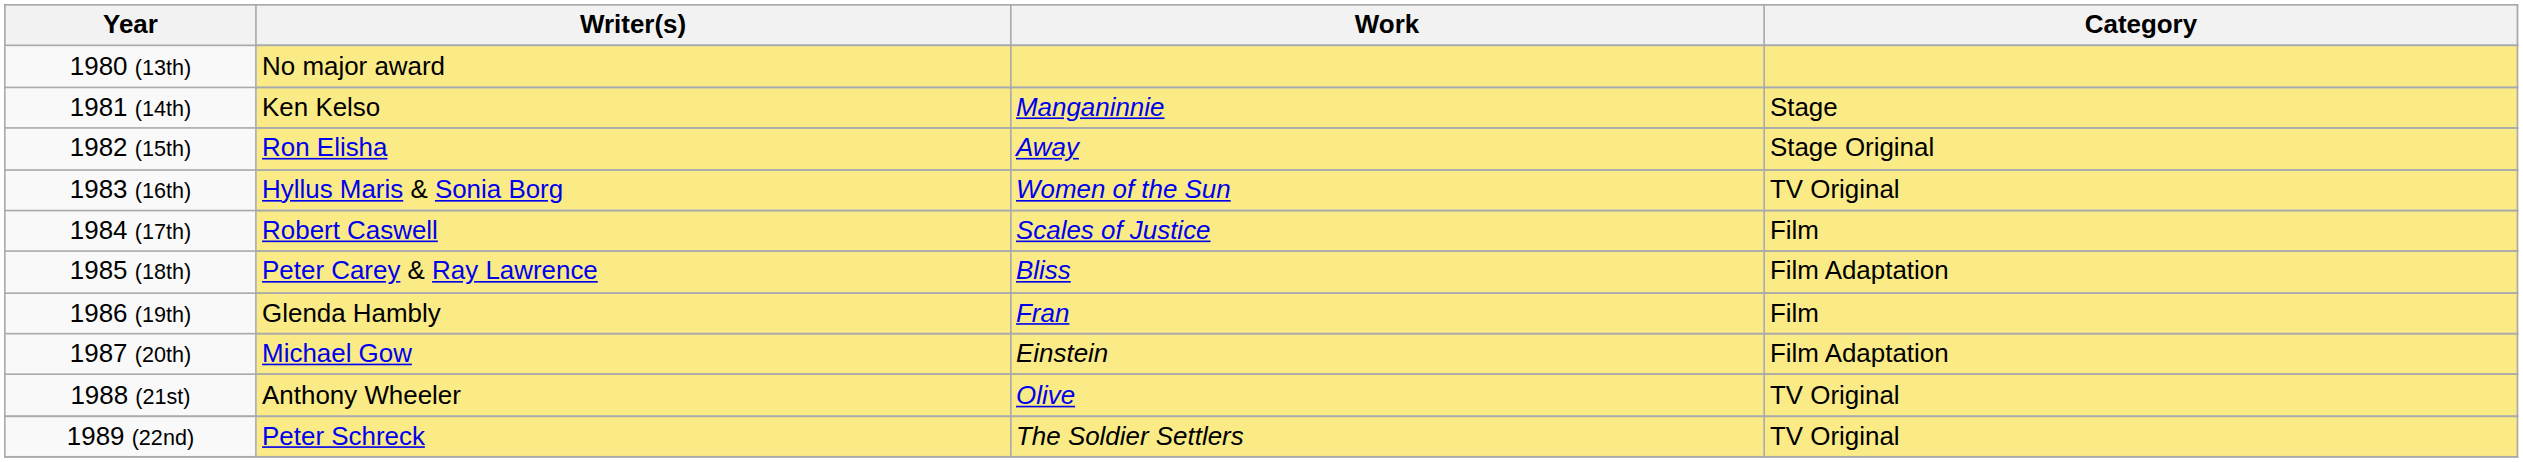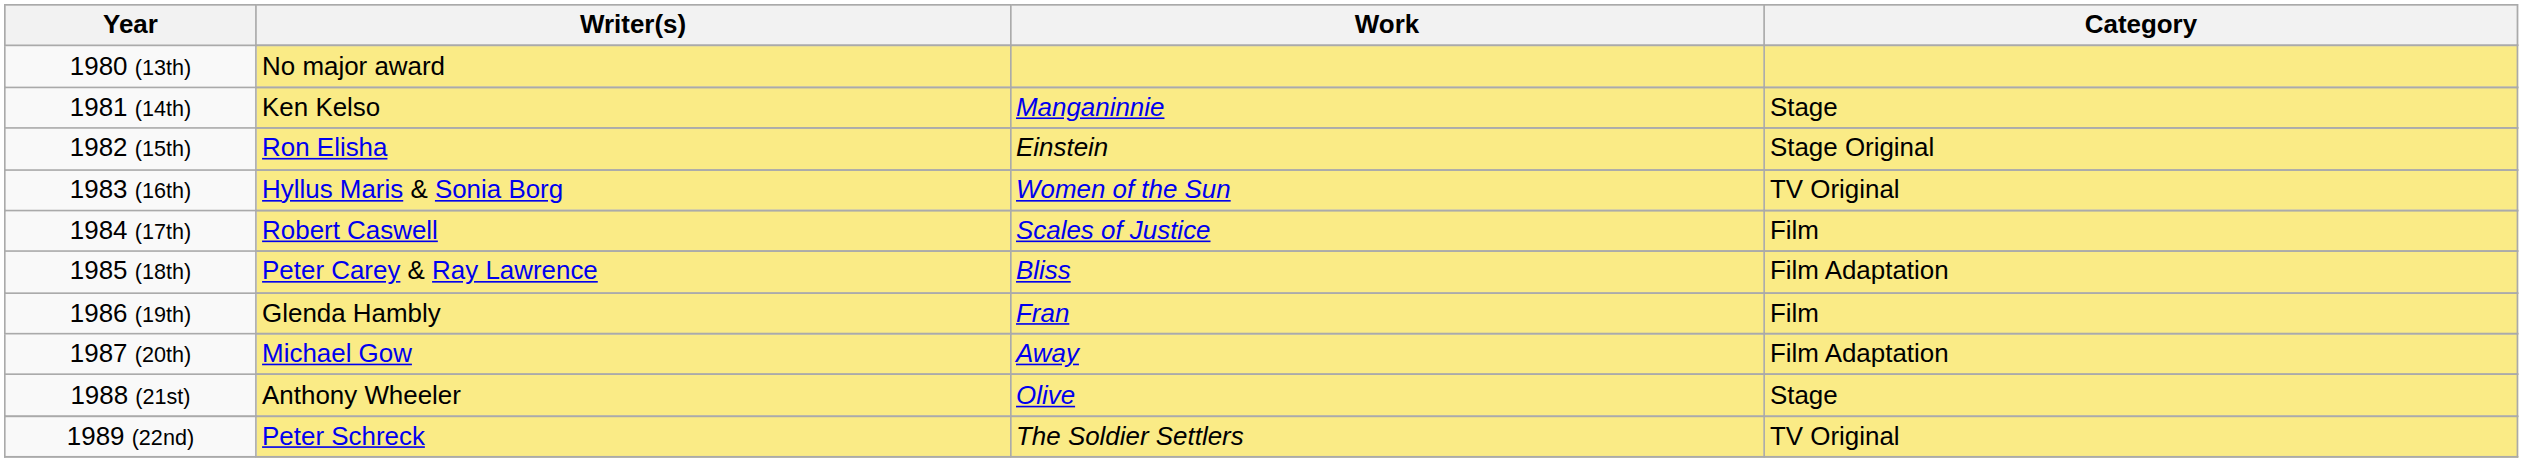Ron Elisha | Work: Away -> Einstein
Michael Gow | Work: Einstein -> Away
Anthony Wheeler | Category: TV Original -> Stage
